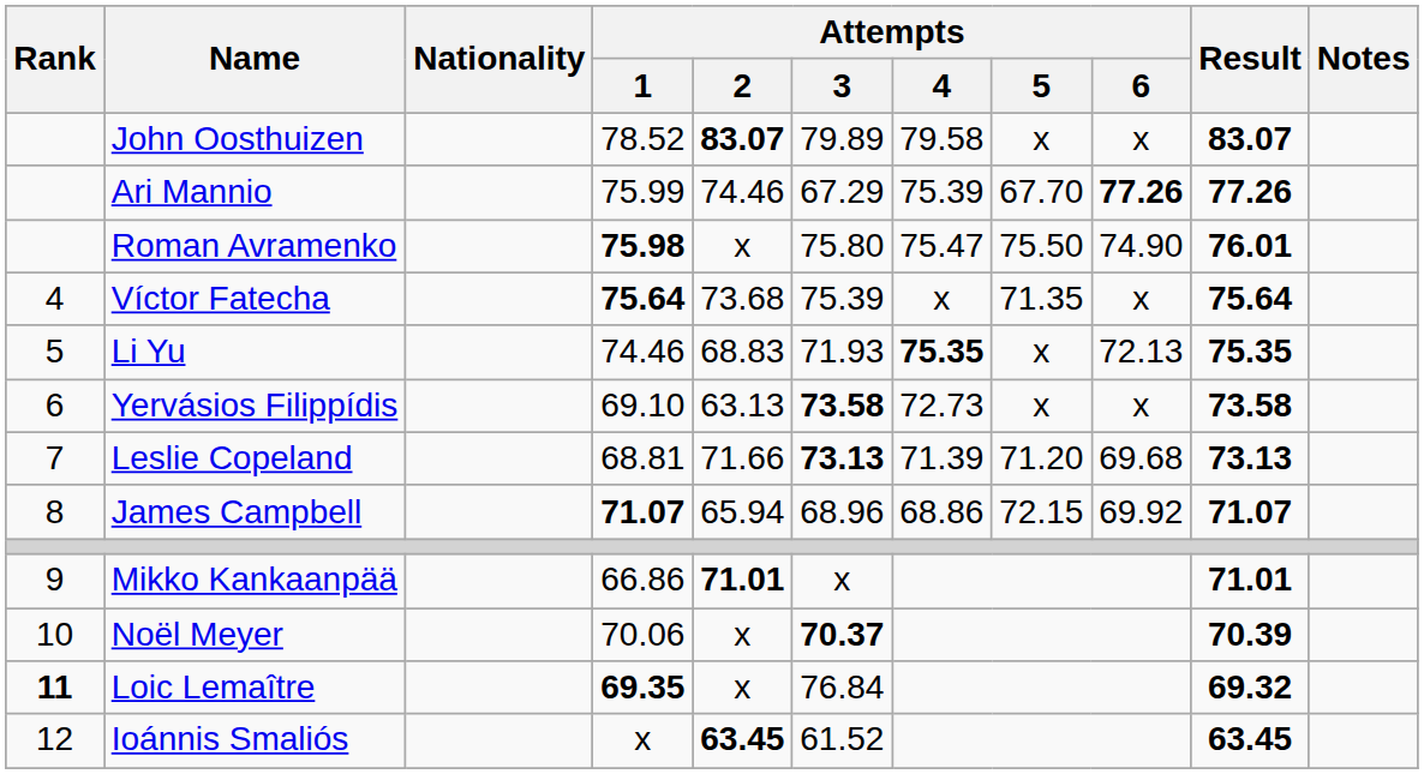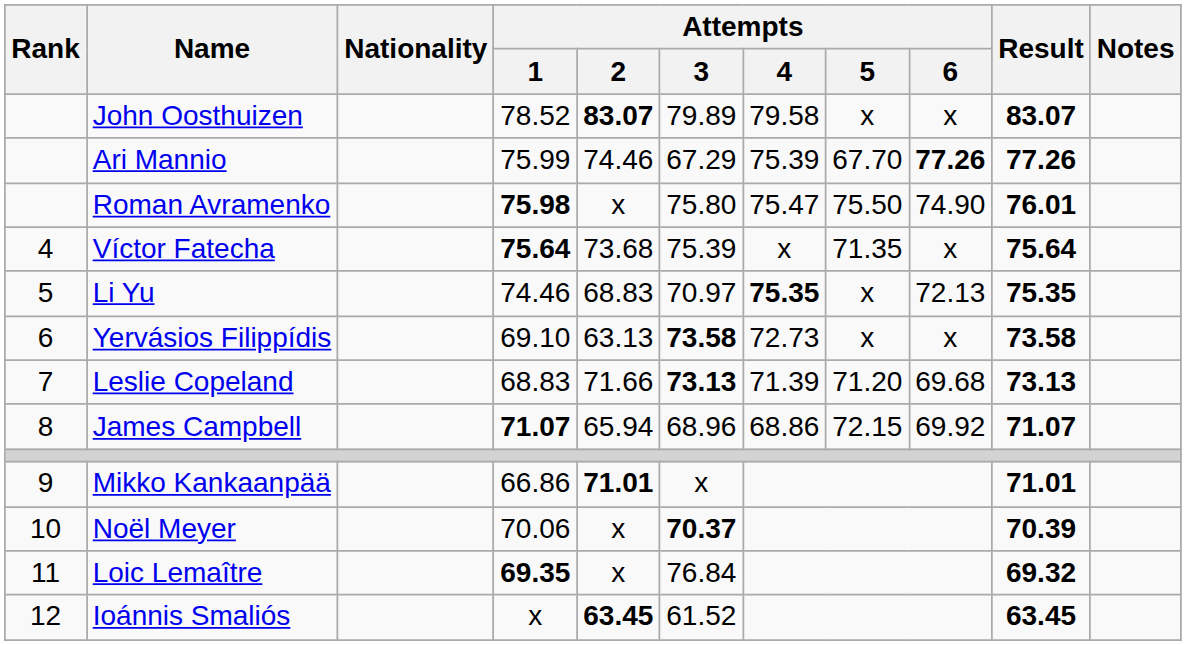Li Yu | Attempts / 3: 71.93 -> 70.97
Leslie Copeland | Attempts / 1: 68.81 -> 68.83
Loic Lemaître | Rank: bold -> normal
